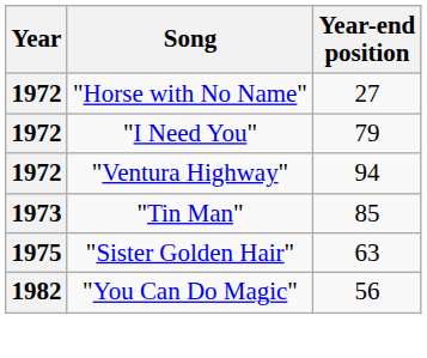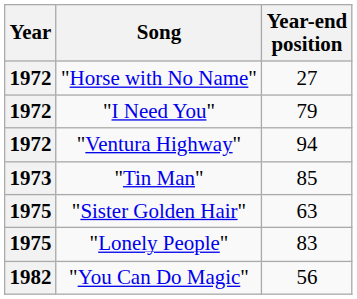+ row: 1975 | "Lonely People" | 83
